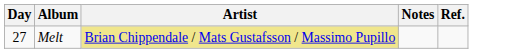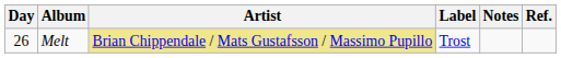+ column: Label | Trost
Melt | Day: 27 -> 26
